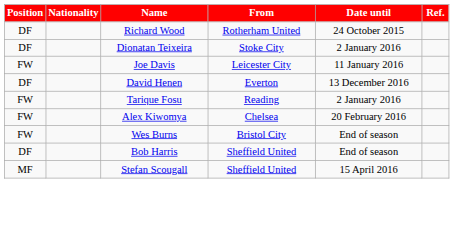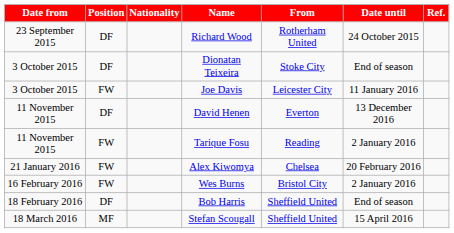+ column: Date from | 23 September 2015 | 3 October 2015 | 3 October 2015 | 11 November 2015 | 11 November 2015 | 21 January 2016 | 16 February 2016 | 18 February 2016 | 18 March 2016
Dionatan Teixeira | Date until: 2 January 2016 -> End of season
Wes Burns | Date until: End of season -> 2 January 2016
